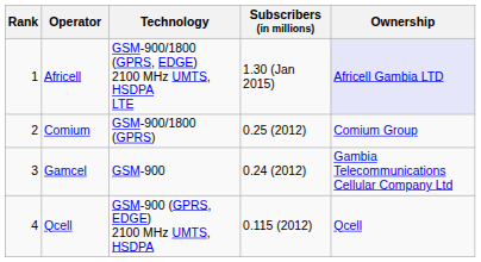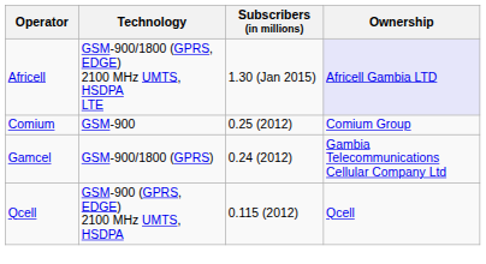- column: Rank | 1 | 2 | 3 | 4
Comium | Technology: GSM-900/1800 (GPRS) -> GSM-900
Gamcel | Technology: GSM-900 -> GSM-900/1800 (GPRS)
